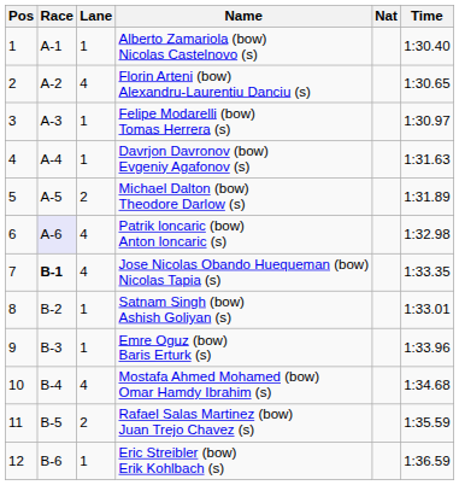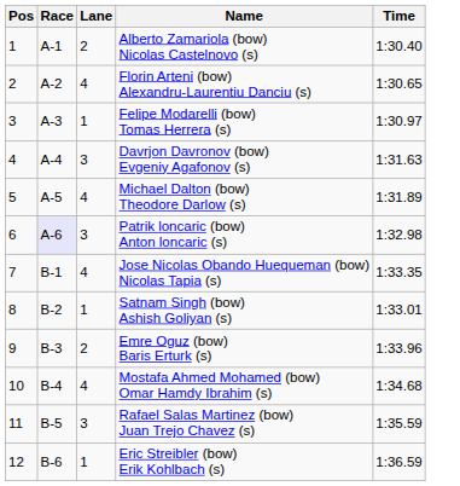- column: Nat
Alberto Zamariola (bow) Nicolas Castelnovo (s) | Lane: 1 -> 2
Davrjon Davronov (bow) Evgeniy Agafonov (s) | Lane: 1 -> 3
Michael Dalton (bow) Theodore Darlow (s) | Lane: 2 -> 4
Patrik loncaric (bow) Anton loncaric (s) | Lane: 4 -> 3
Jose Nicolas Obando Huequeman (bow) Nicolas Tapia (s) | Race: bold -> normal
Emre Oguz (bow) Baris Erturk (s) | Lane: 1 -> 2
Rafael Salas Martinez (bow) Juan Trejo Chavez (s) | Lane: 2 -> 3
